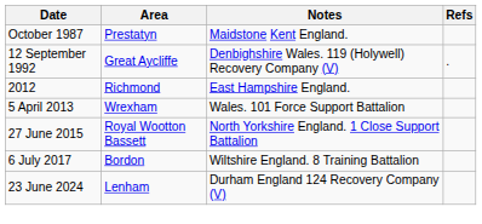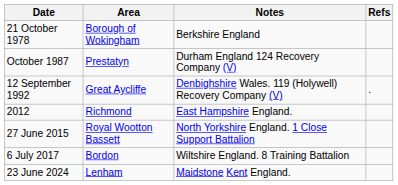+ row: 21 October 1978 | Borough of Wokingham | Berkshire England
October 1987 | Notes: Maidstone Kent England. -> Durham England 124 Recovery Company (V)
- row: 5 April 2013 | Wrexham | Wales. 101 Force Support Battalion
23 June 2024 | Notes: Durham England 124 Recovery Company (V) -> Maidstone Kent England.
